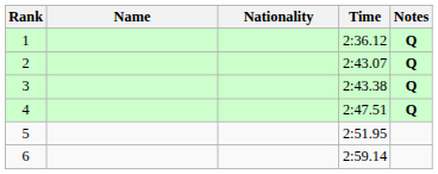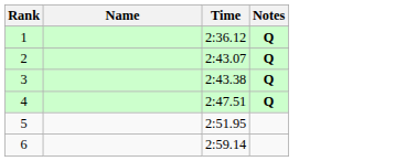- column: Nationality
